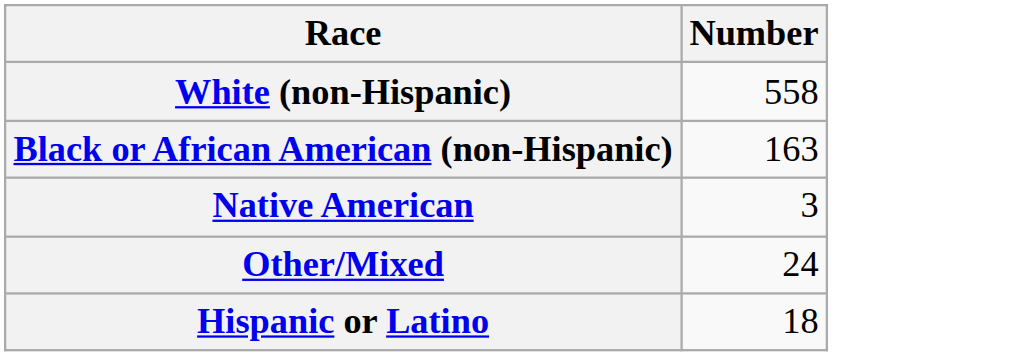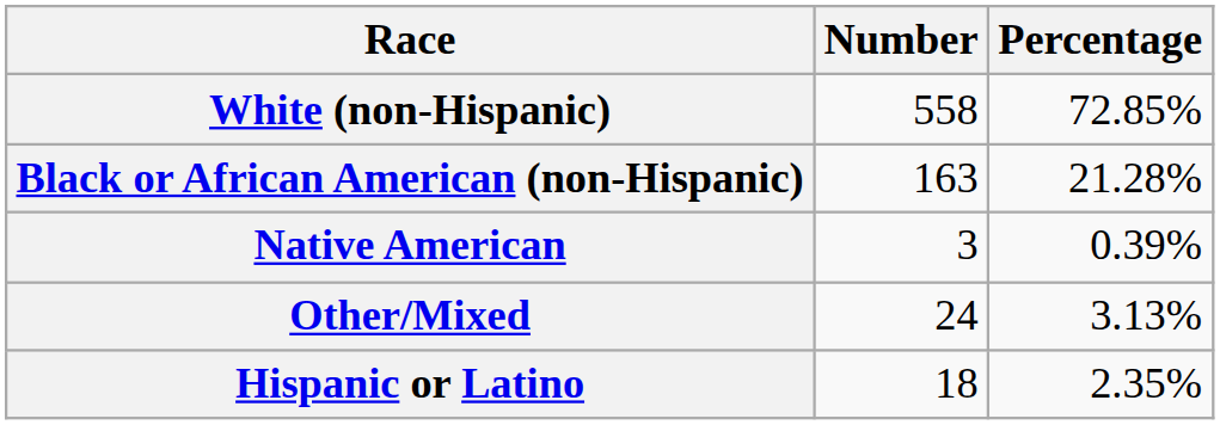+ column: Percentage | 72.85% | 21.28% | 0.39% | 3.13% | 2.35%
